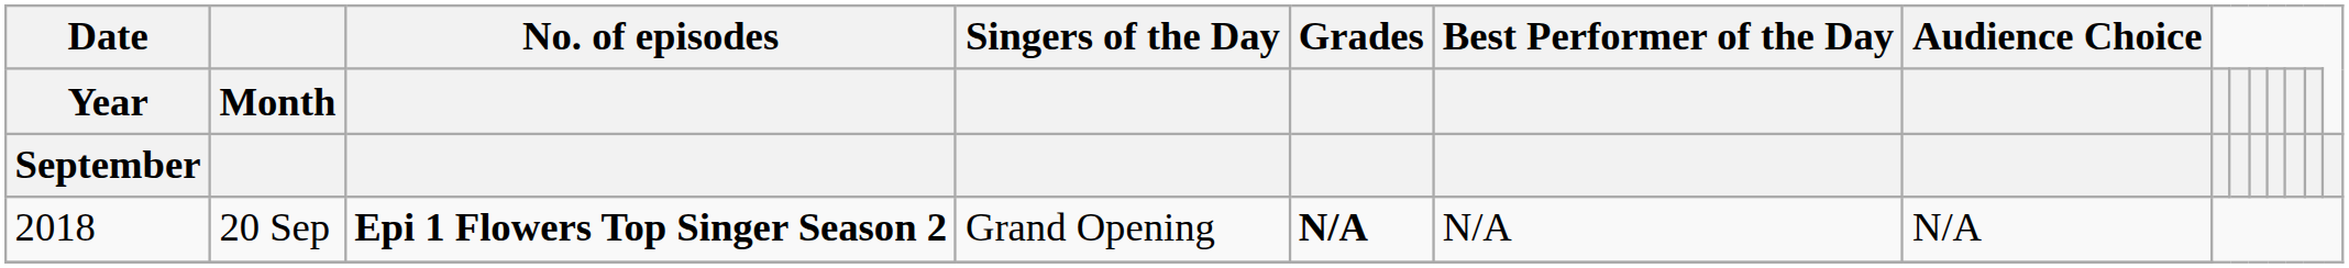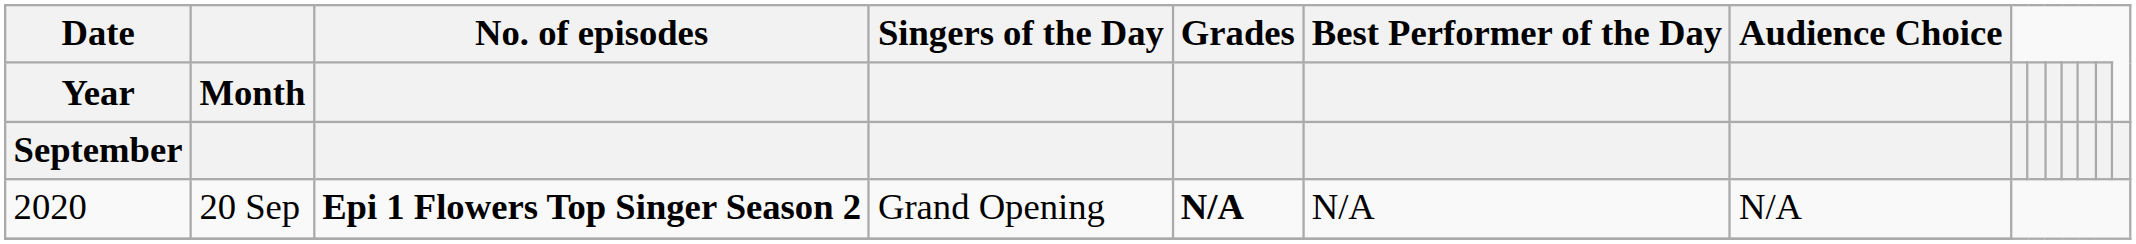20 Sep | Date / Year / September: 2018 -> 2020
